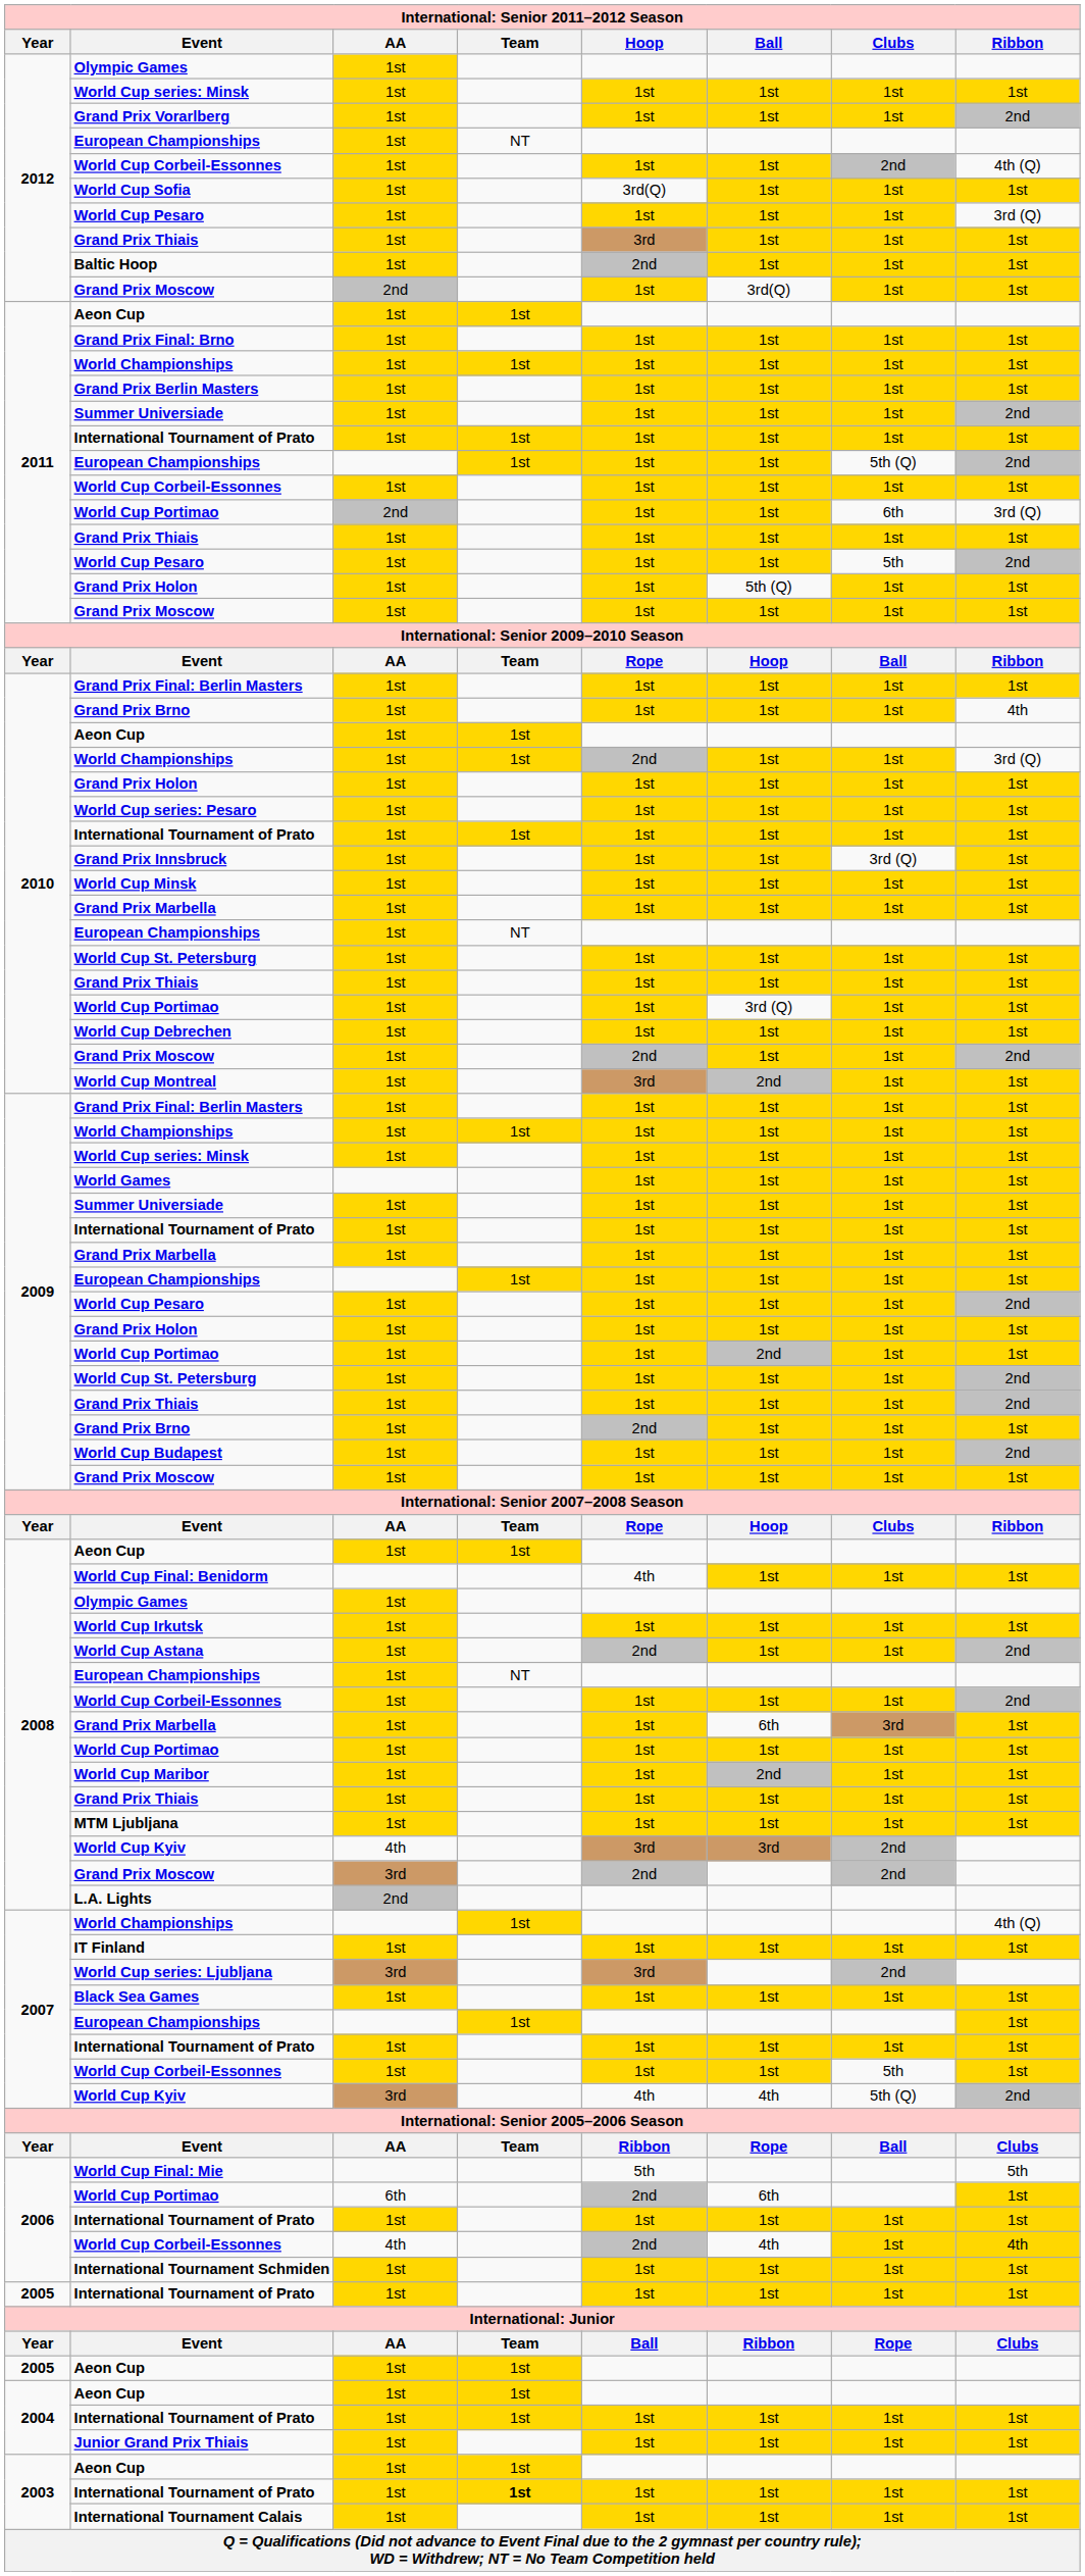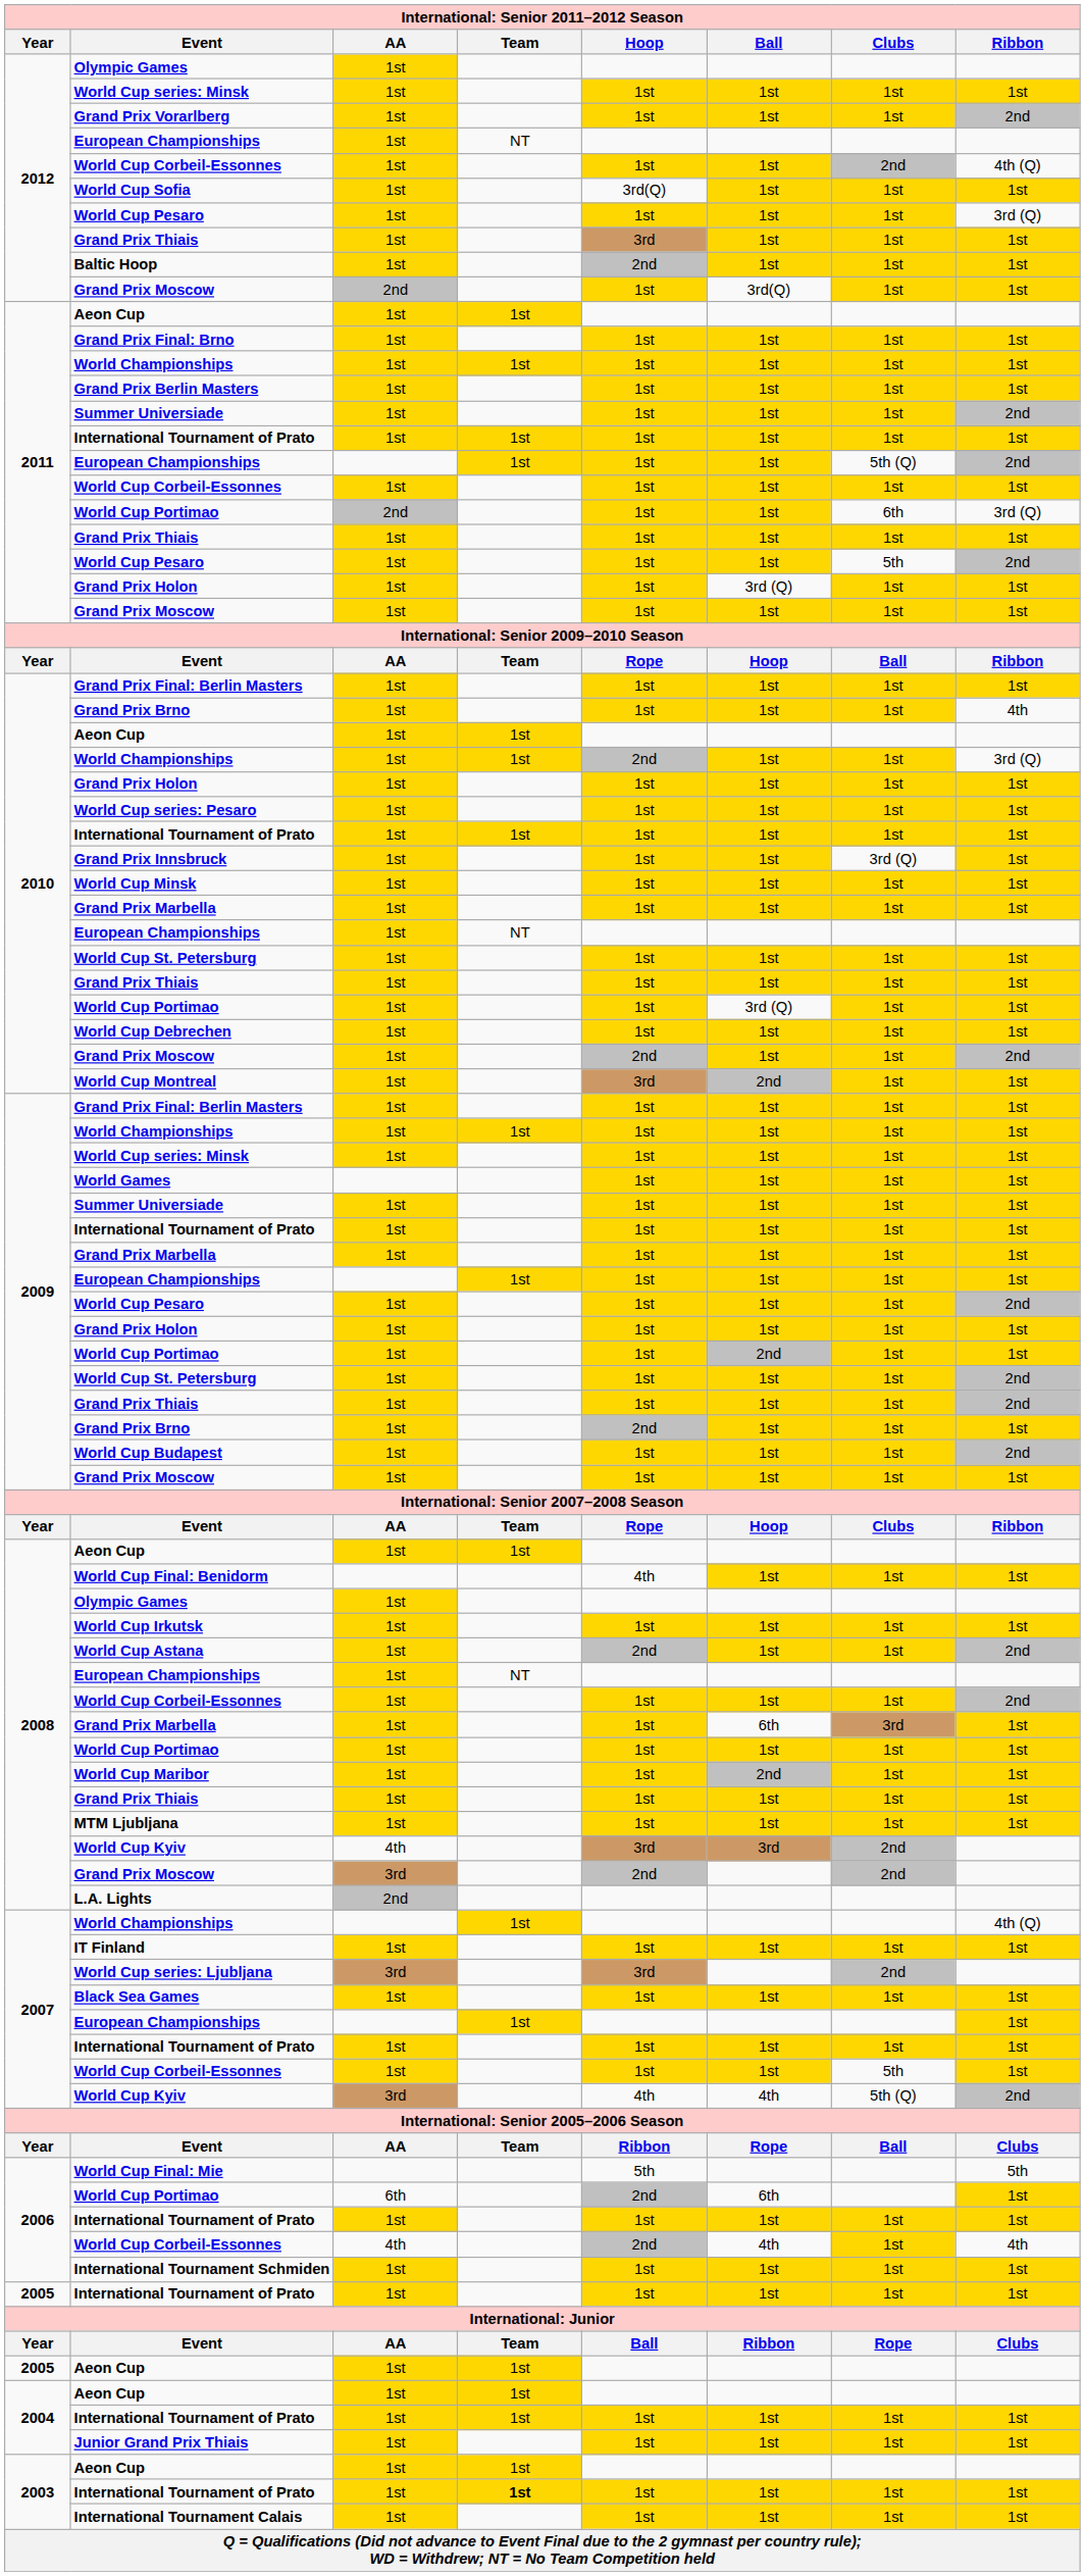2011 / Grand Prix Holon | Ball: 5th (Q) -> 3rd (Q)
2006 / World Cup Corbeil-Essonnes | Ribbon: gold background -> no background
